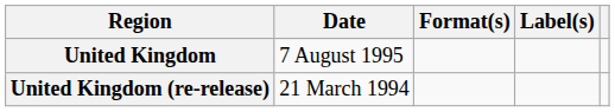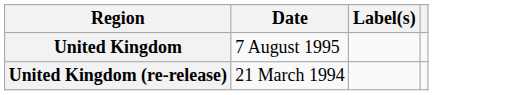- column: Format(s)
